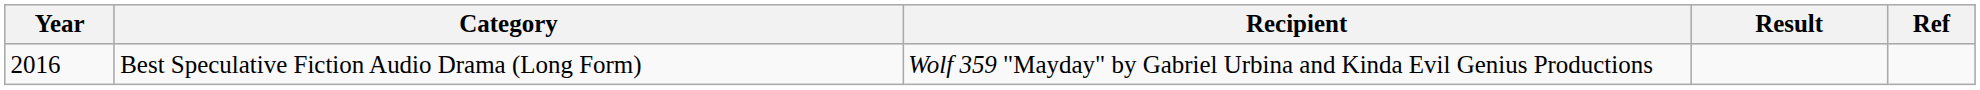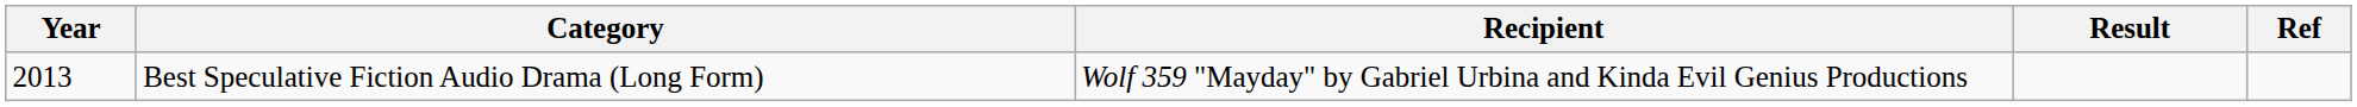Best Speculative Fiction Audio Drama (Long Form) | Year: 2016 -> 2013
